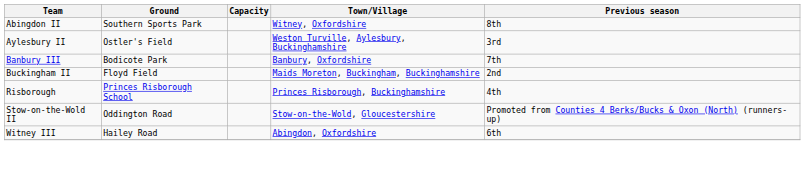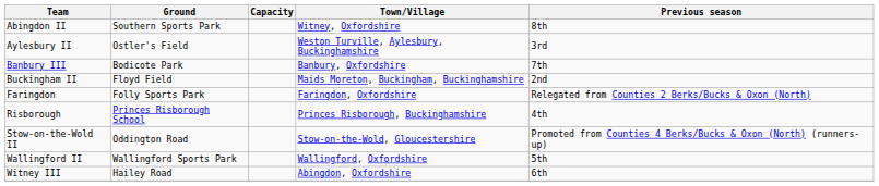+ row: Faringdon | Folly Sports Park | Faringdon, Oxfordshire | Relegated from Counties 2 Berks/Bucks & Oxon (North)
+ row: Wallingford II | Wallingford Sports Park | Wallingford, Oxfordshire | 5th
